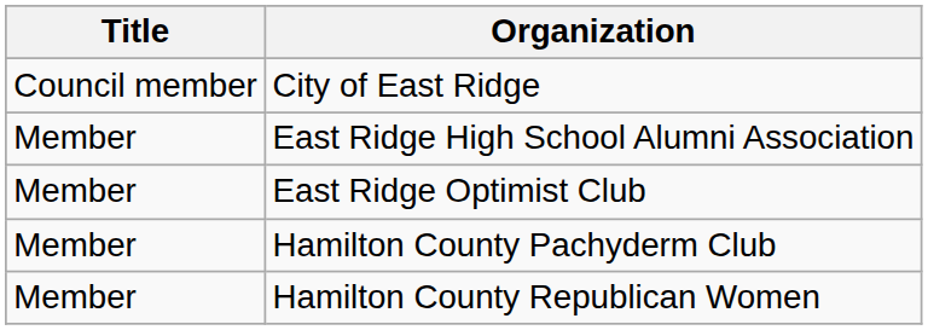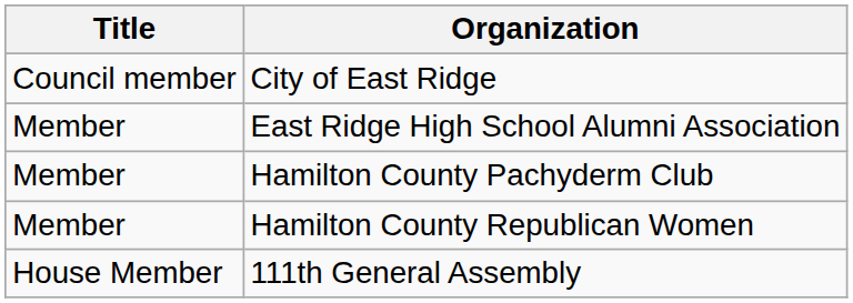- row: Member | East Ridge Optimist Club
+ row: House Member | 111th General Assembly
